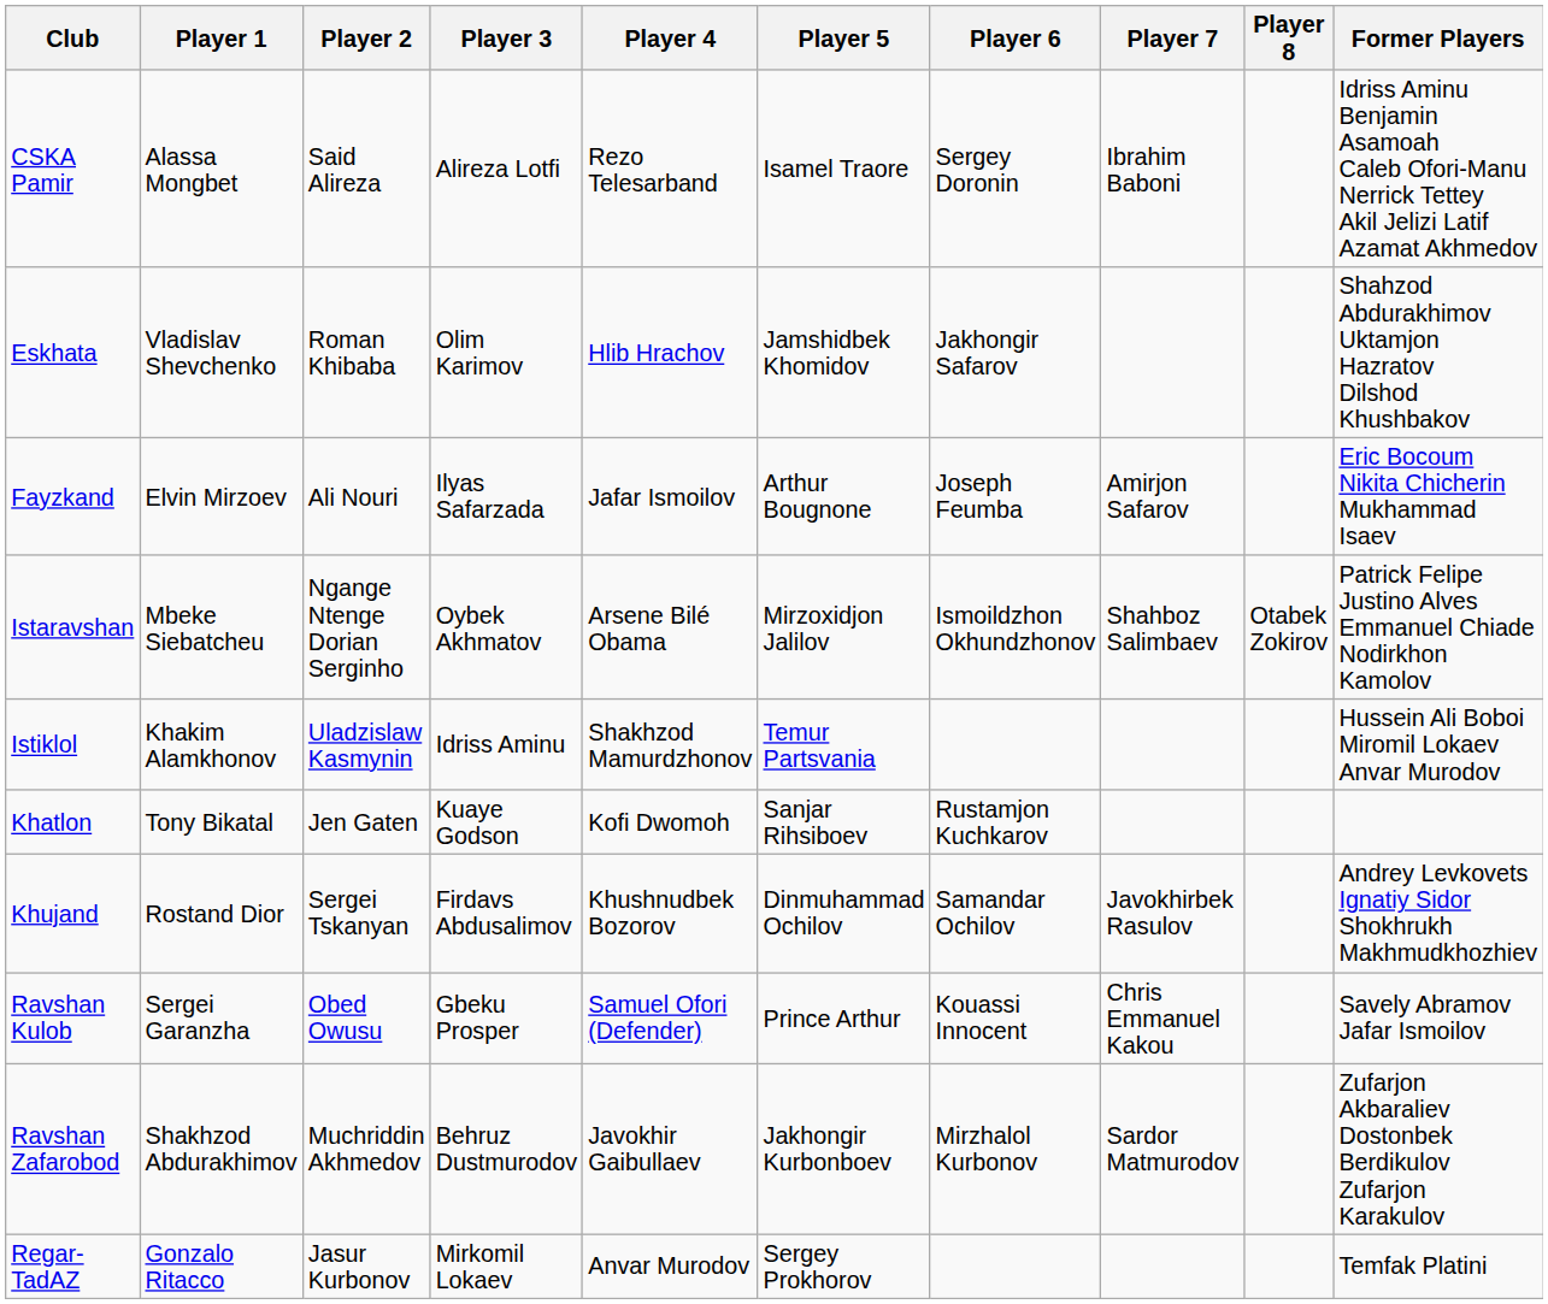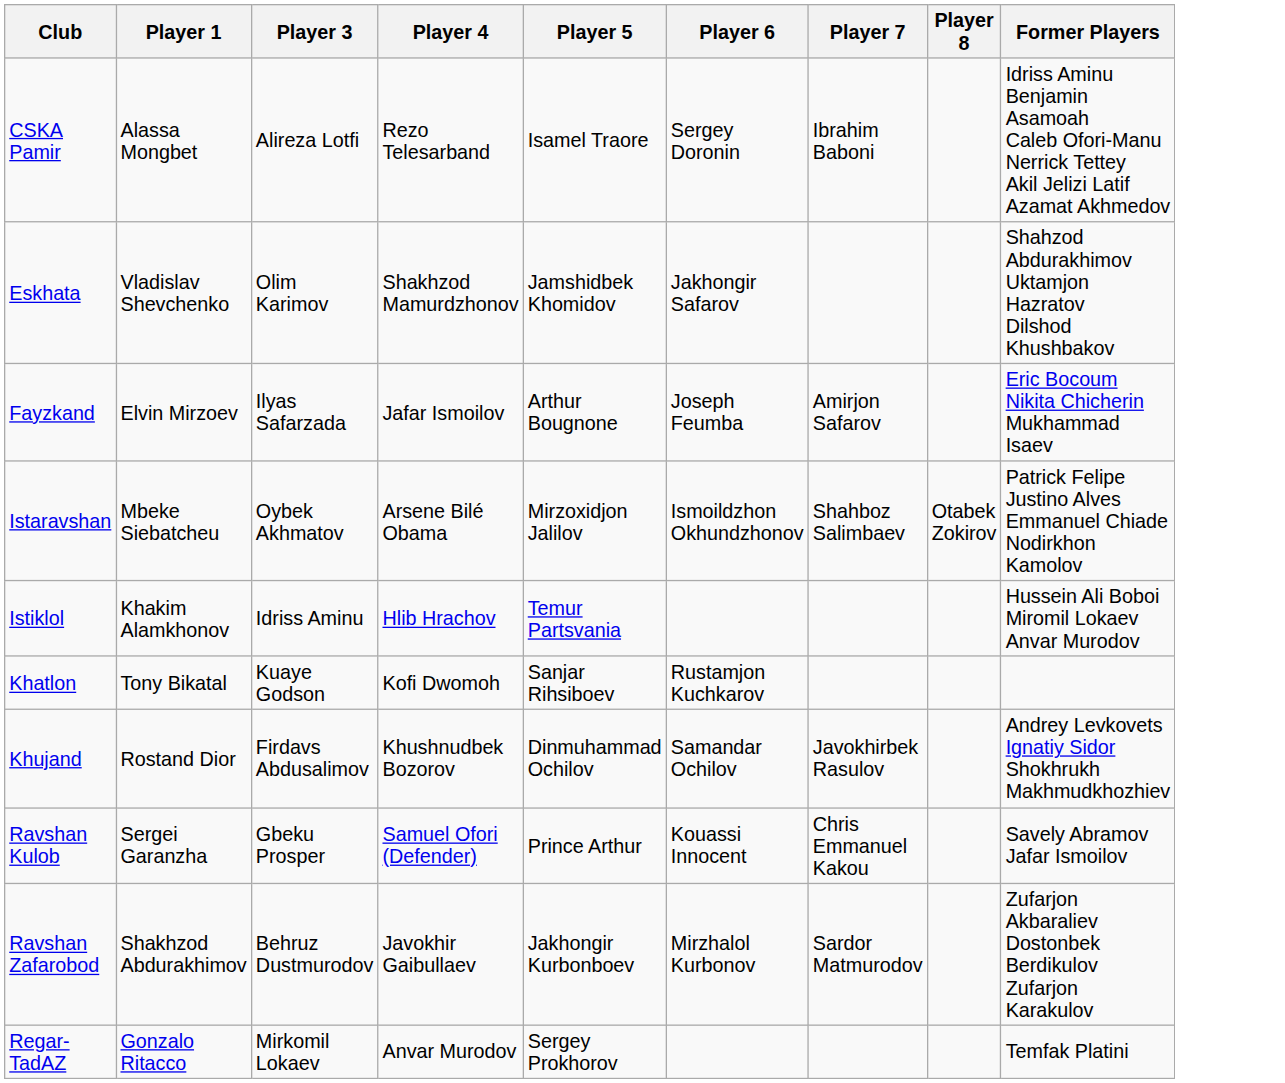- column: Player 2 | Said Alireza | Roman Khibaba | Ali Nouri | Ngange Ntenge Dorian Serginho | Uladzislaw Kasmynin | Jen Gaten | Sergei Tskanyan | Obed Owusu | Muchriddin Akhmedov | Jasur Kurbonov
Eskhata | Player 4: Hlib Hrachov -> Shakhzod Mamurdzhonov
Istiklol | Player 4: Shakhzod Mamurdzhonov -> Hlib Hrachov
